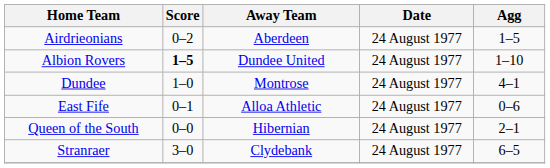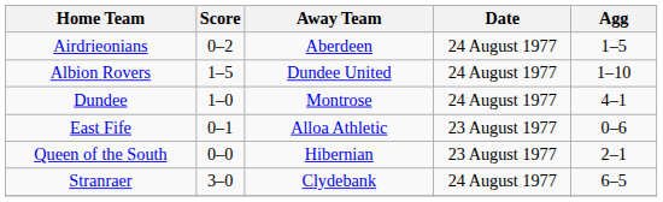Albion Rovers | Score: bold -> normal
East Fife | Date: 24 August 1977 -> 23 August 1977
Queen of the South | Date: 24 August 1977 -> 23 August 1977
